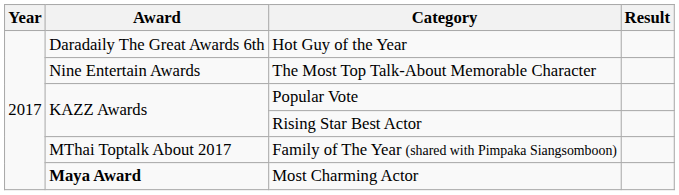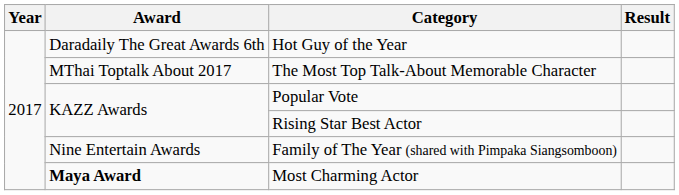The Most Top Talk-About Memorable Character | Award: Nine Entertain Awards -> MThai Toptalk About 2017
Family of The Year (shared with Pimpaka Siangsomboon) | Award: MThai Toptalk About 2017 -> Nine Entertain Awards
